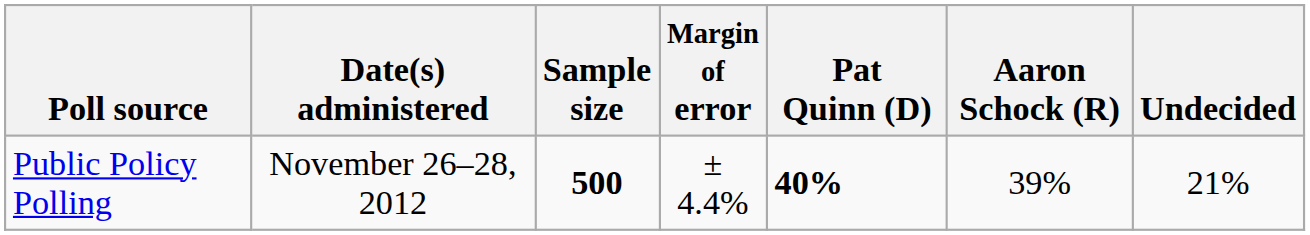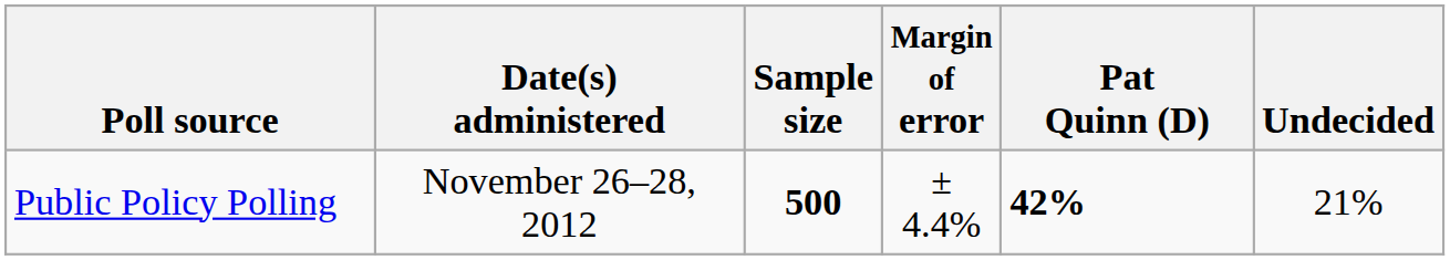- column: Aaron Schock (R) | 39%
Public Policy Polling | Pat Quinn (D): 40% -> 42%
